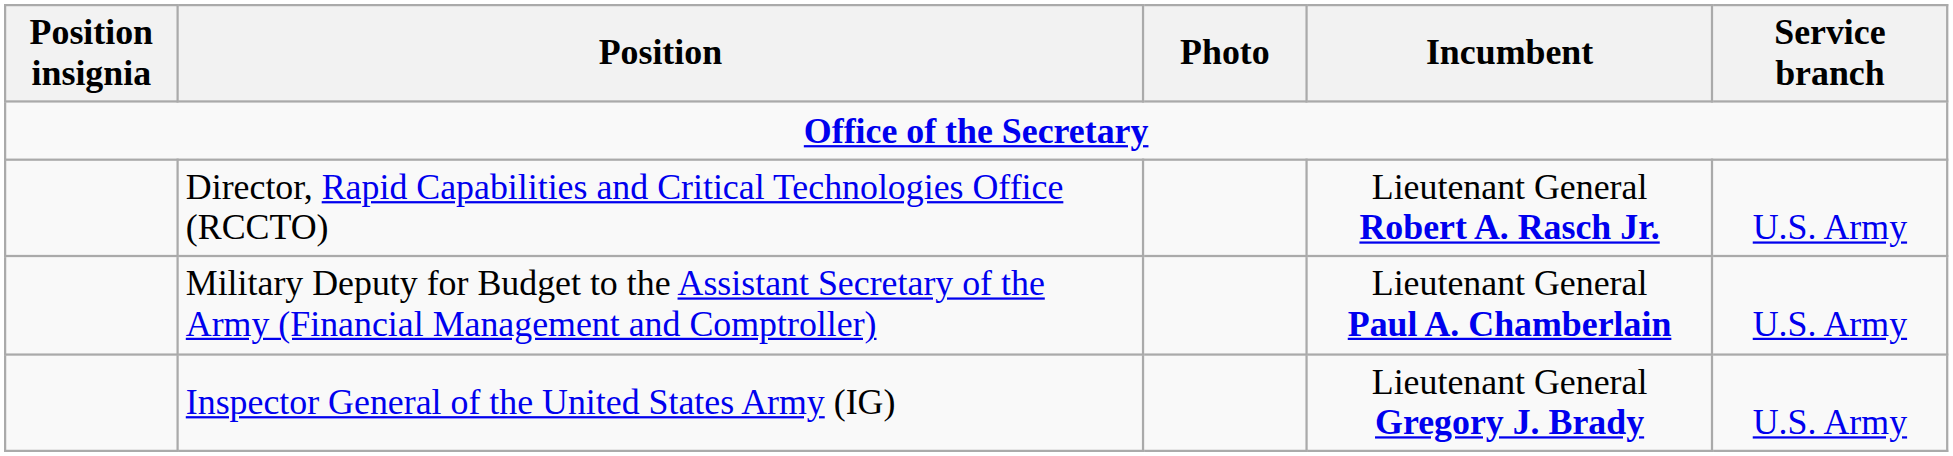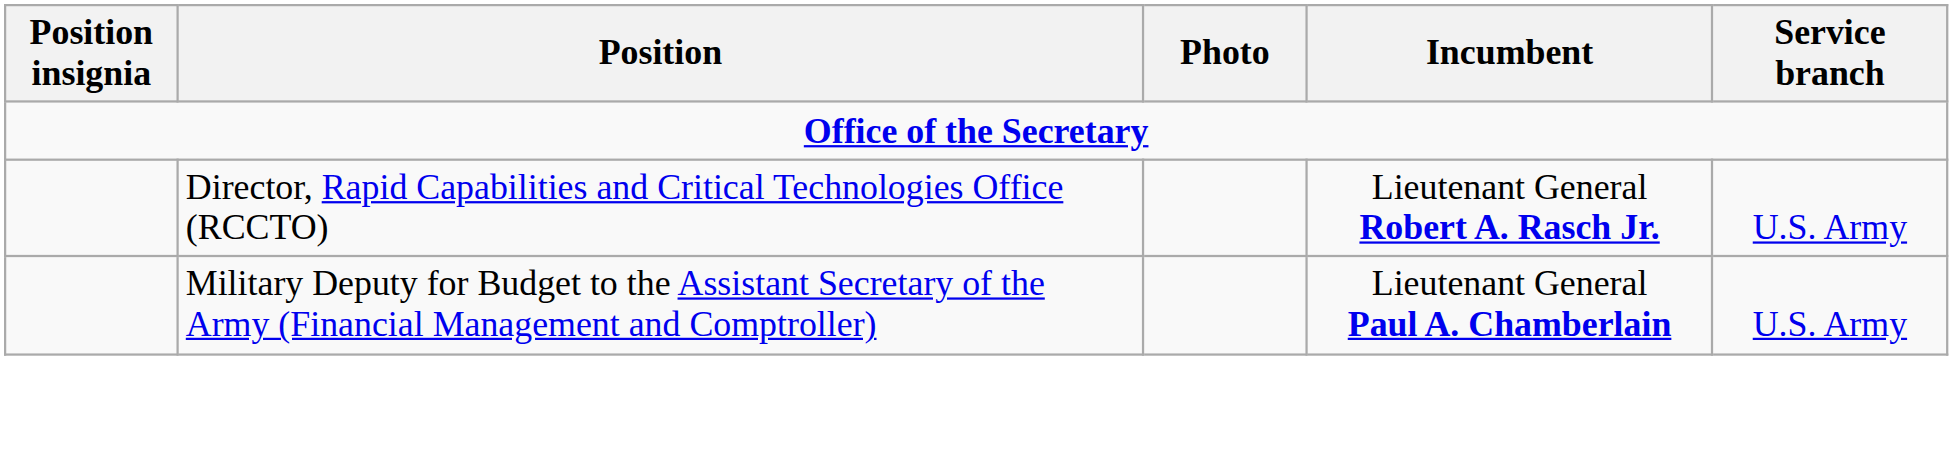- row: Inspector General of the United States Army (IG) | Lieutenant General Gregory J. Brady | U.S. Army
